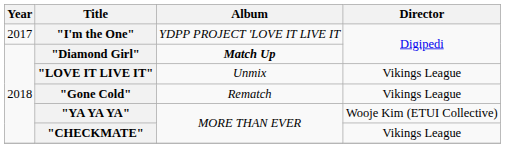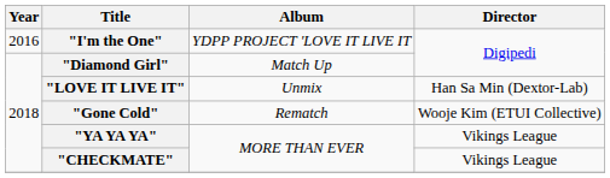"I'm the One" | Year: 2017 -> 2016
"Diamond Girl" | Album: bold -> normal
"LOVE IT LIVE IT" | Director: Vikings League -> Han Sa Min (Dextor-Lab)
"Gone Cold" | Director: Vikings League -> Wooje Kim (ETUI Collective)
"YA YA YA" | Director: Wooje Kim (ETUI Collective) -> Vikings League
